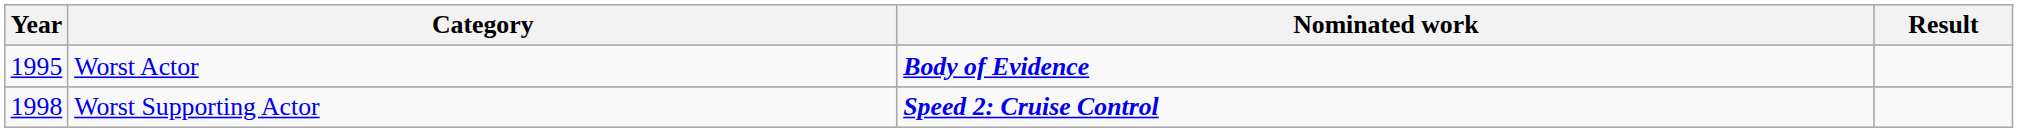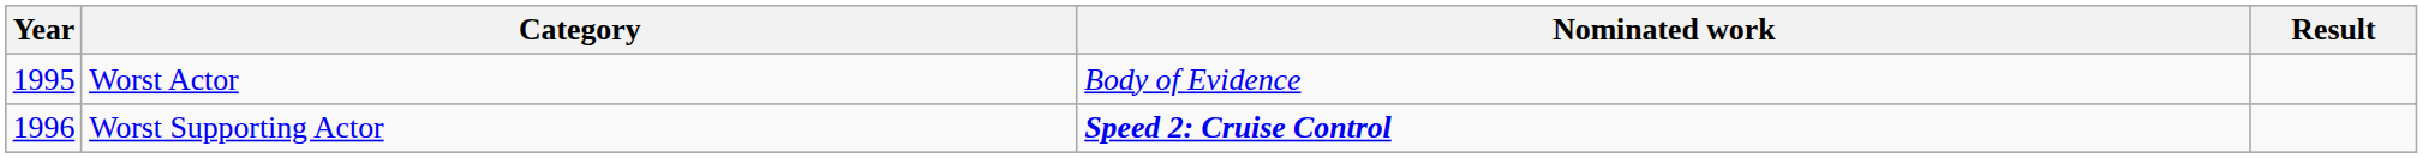Worst Actor | Nominated work: bold -> normal
Worst Supporting Actor | Year: 1998 -> 1996
